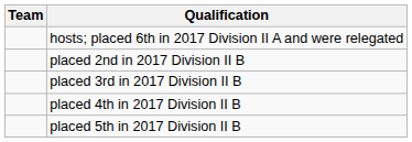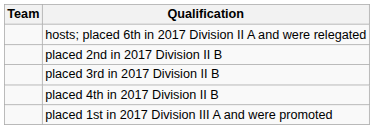- row: placed 5th in 2017 Division II B
+ row: placed 1st in 2017 Division III A and were promoted
